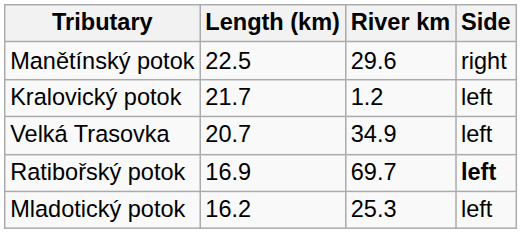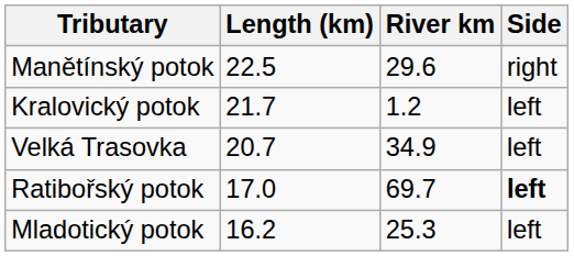Ratibořský potok | Length (km): 16.9 -> 17.0
